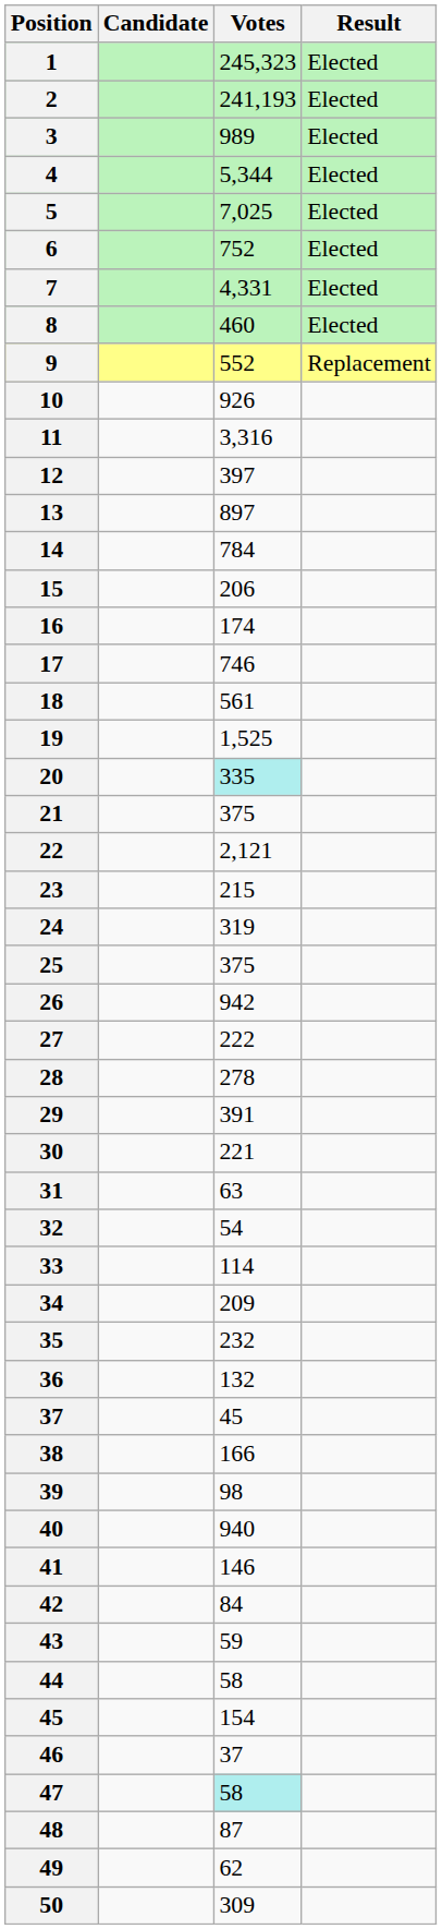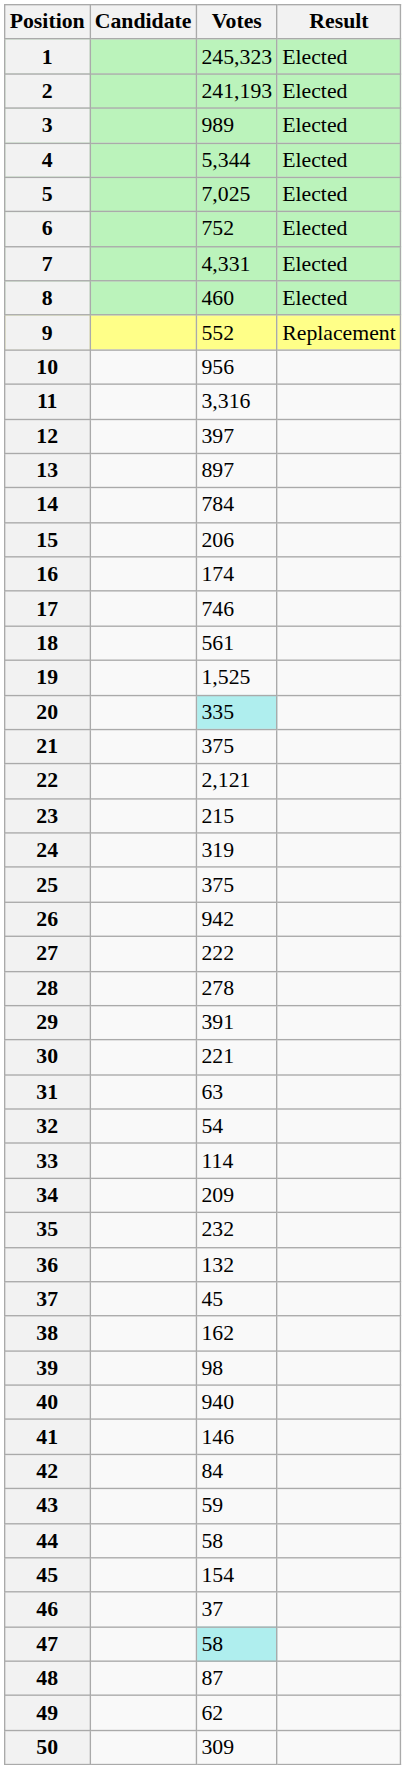10 | Votes: 926 -> 956
38 | Votes: 166 -> 162
